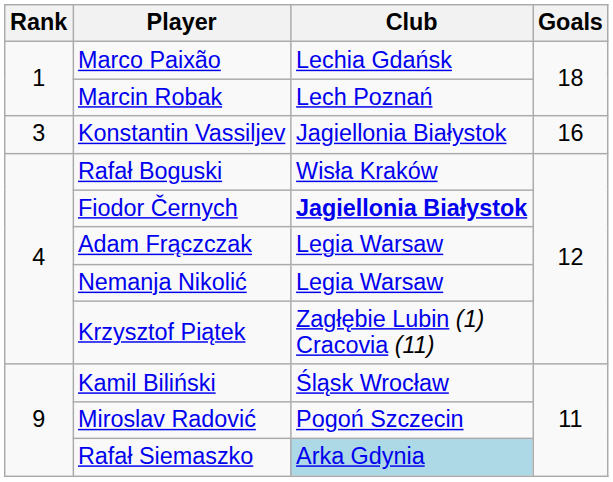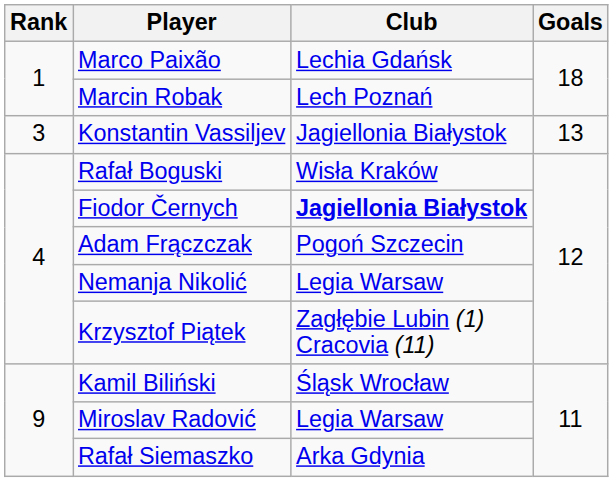Konstantin Vassiljev | Goals: 16 -> 13
Adam Frączczak | Club: Legia Warsaw -> Pogoń Szczecin
Miroslav Radović | Club: Pogoń Szczecin -> Legia Warsaw
Rafał Siemaszko | Club: lightblue background -> no background
